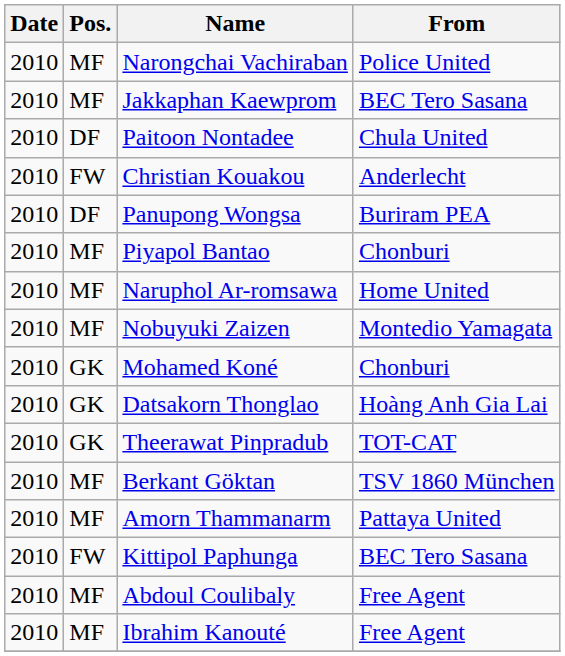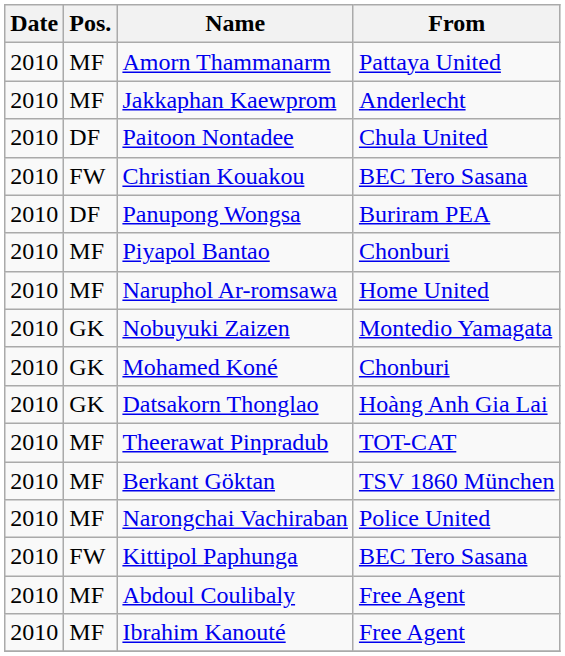rows swapped: Amorn Thammanarm <-> Narongchai Vachiraban
Jakkaphan Kaewprom | From: BEC Tero Sasana -> Anderlecht
Christian Kouakou | From: Anderlecht -> BEC Tero Sasana
Nobuyuki Zaizen | Pos.: MF -> GK
Theerawat Pinpradub | Pos.: GK -> MF
